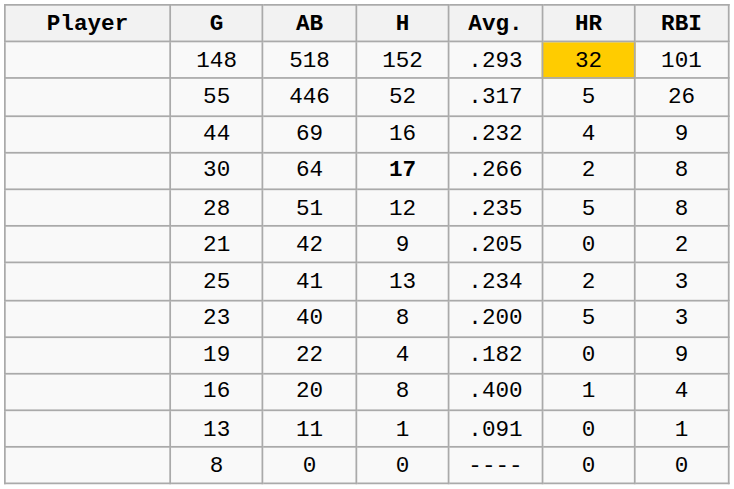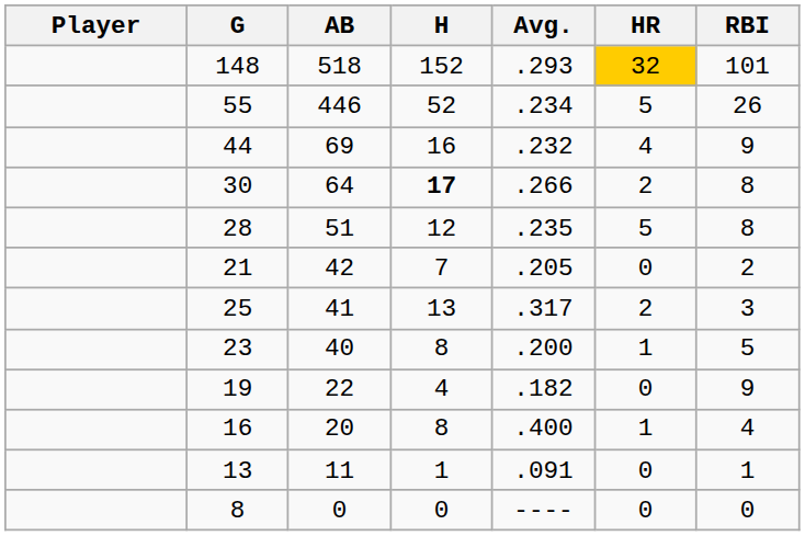55 | Avg.: .317 -> .234
21 | H: 9 -> 7
25 | Avg.: .234 -> .317
23 | HR: 5 -> 1
23 | RBI: 3 -> 5
